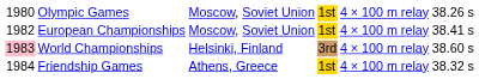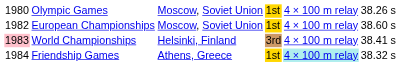European Championships | column 6: 38.41 s -> 38.60 s
World Championships | column 6: 38.60 s -> 38.41 s
Friendship Games | column 5: no background -> paleturquoise background
